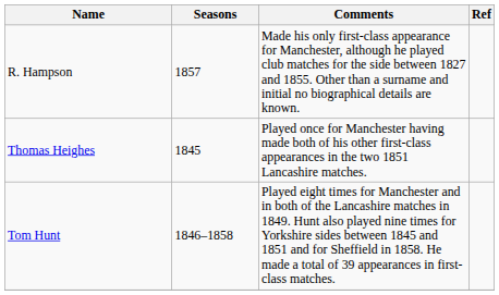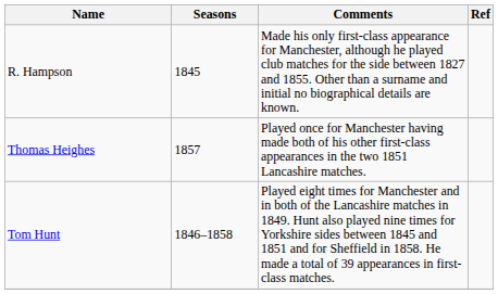R. Hampson | Seasons: 1857 -> 1845
Thomas Heighes | Seasons: 1845 -> 1857
